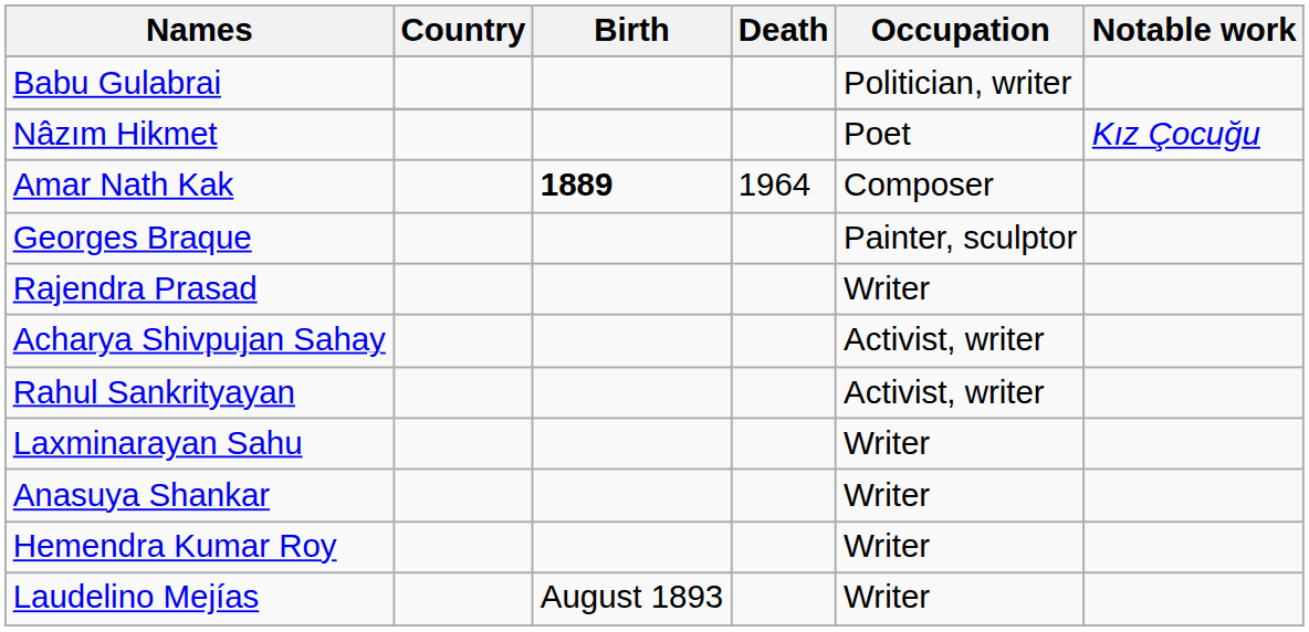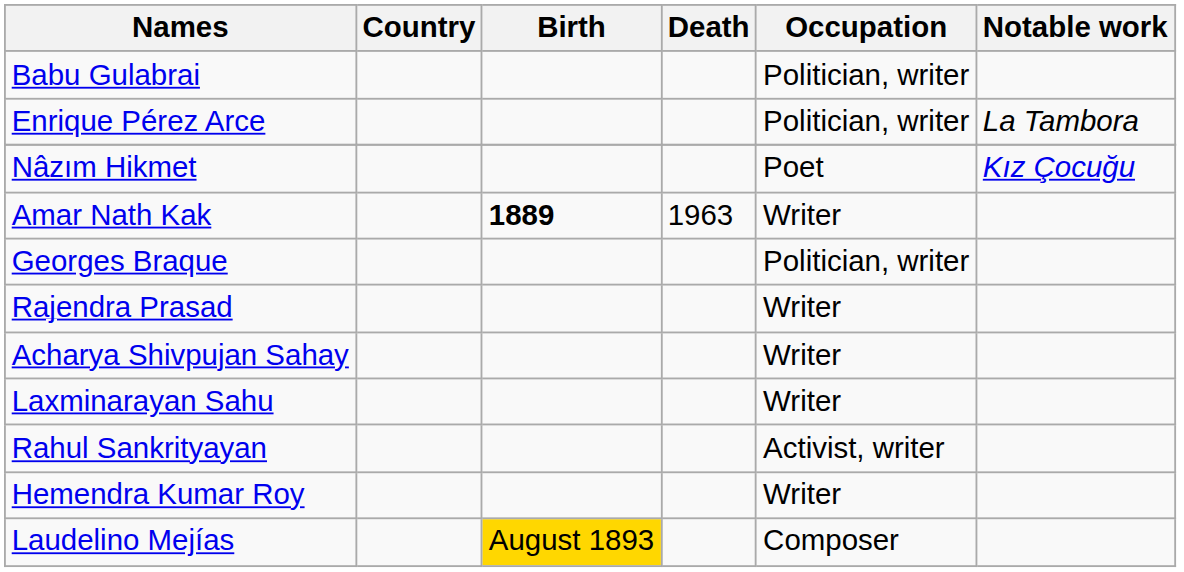+ row: Enrique Pérez Arce | Politician, writer | La Tambora
Amar Nath Kak | Death: 1964 -> 1963
Amar Nath Kak | Occupation: Composer -> Writer
Georges Braque | Occupation: Painter, sculptor -> Politician, writer
Acharya Shivpujan Sahay | Occupation: Activist, writer -> Writer
rows swapped: Laxminarayan Sahu <-> Rahul Sankrityayan
- row: Anasuya Shankar | Writer
Laudelino Mejías | Birth: no background -> gold background
Laudelino Mejías | Occupation: Writer -> Composer
